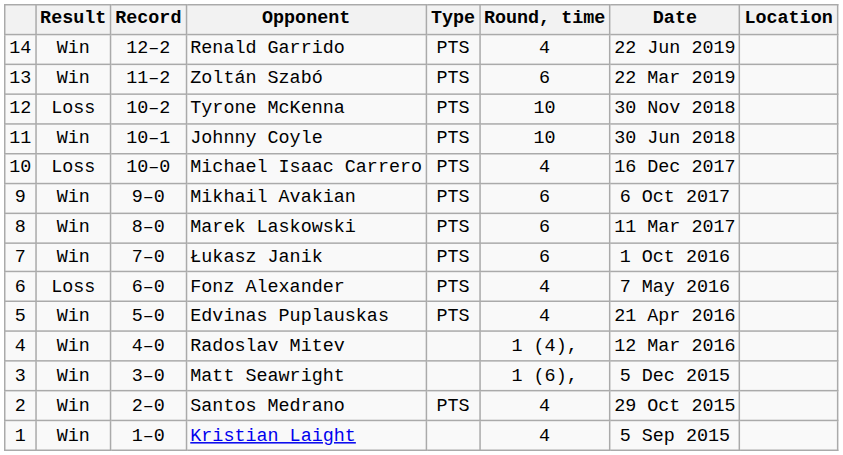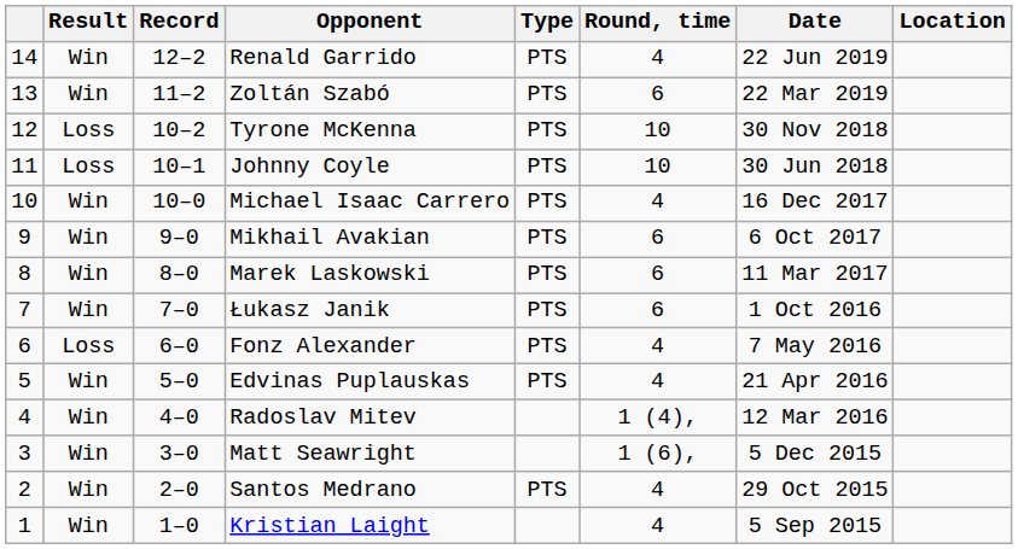Johnny Coyle | Result: Win -> Loss
Michael Isaac Carrero | Result: Loss -> Win
